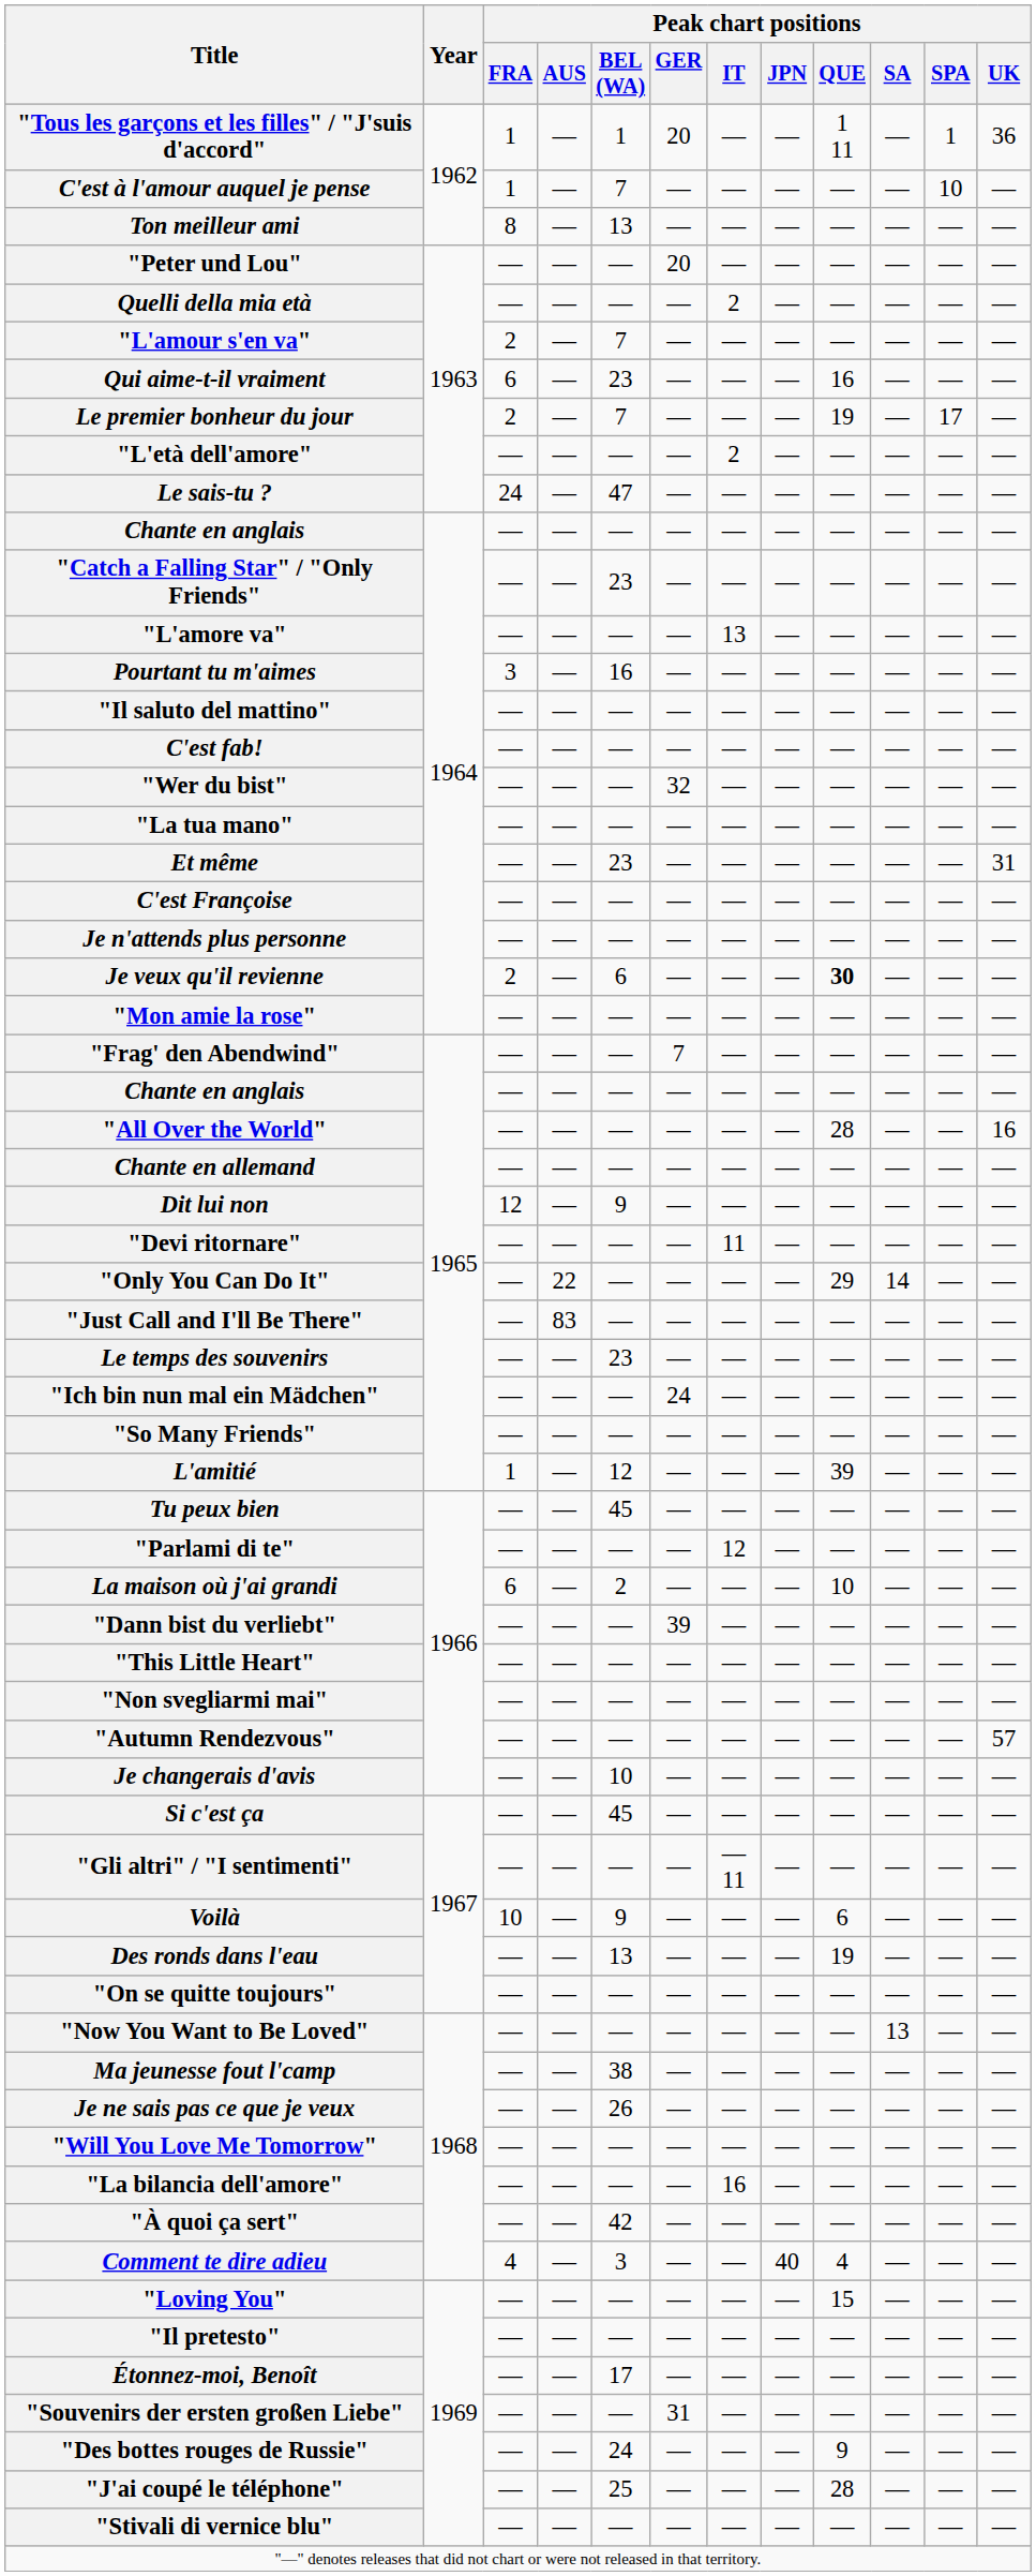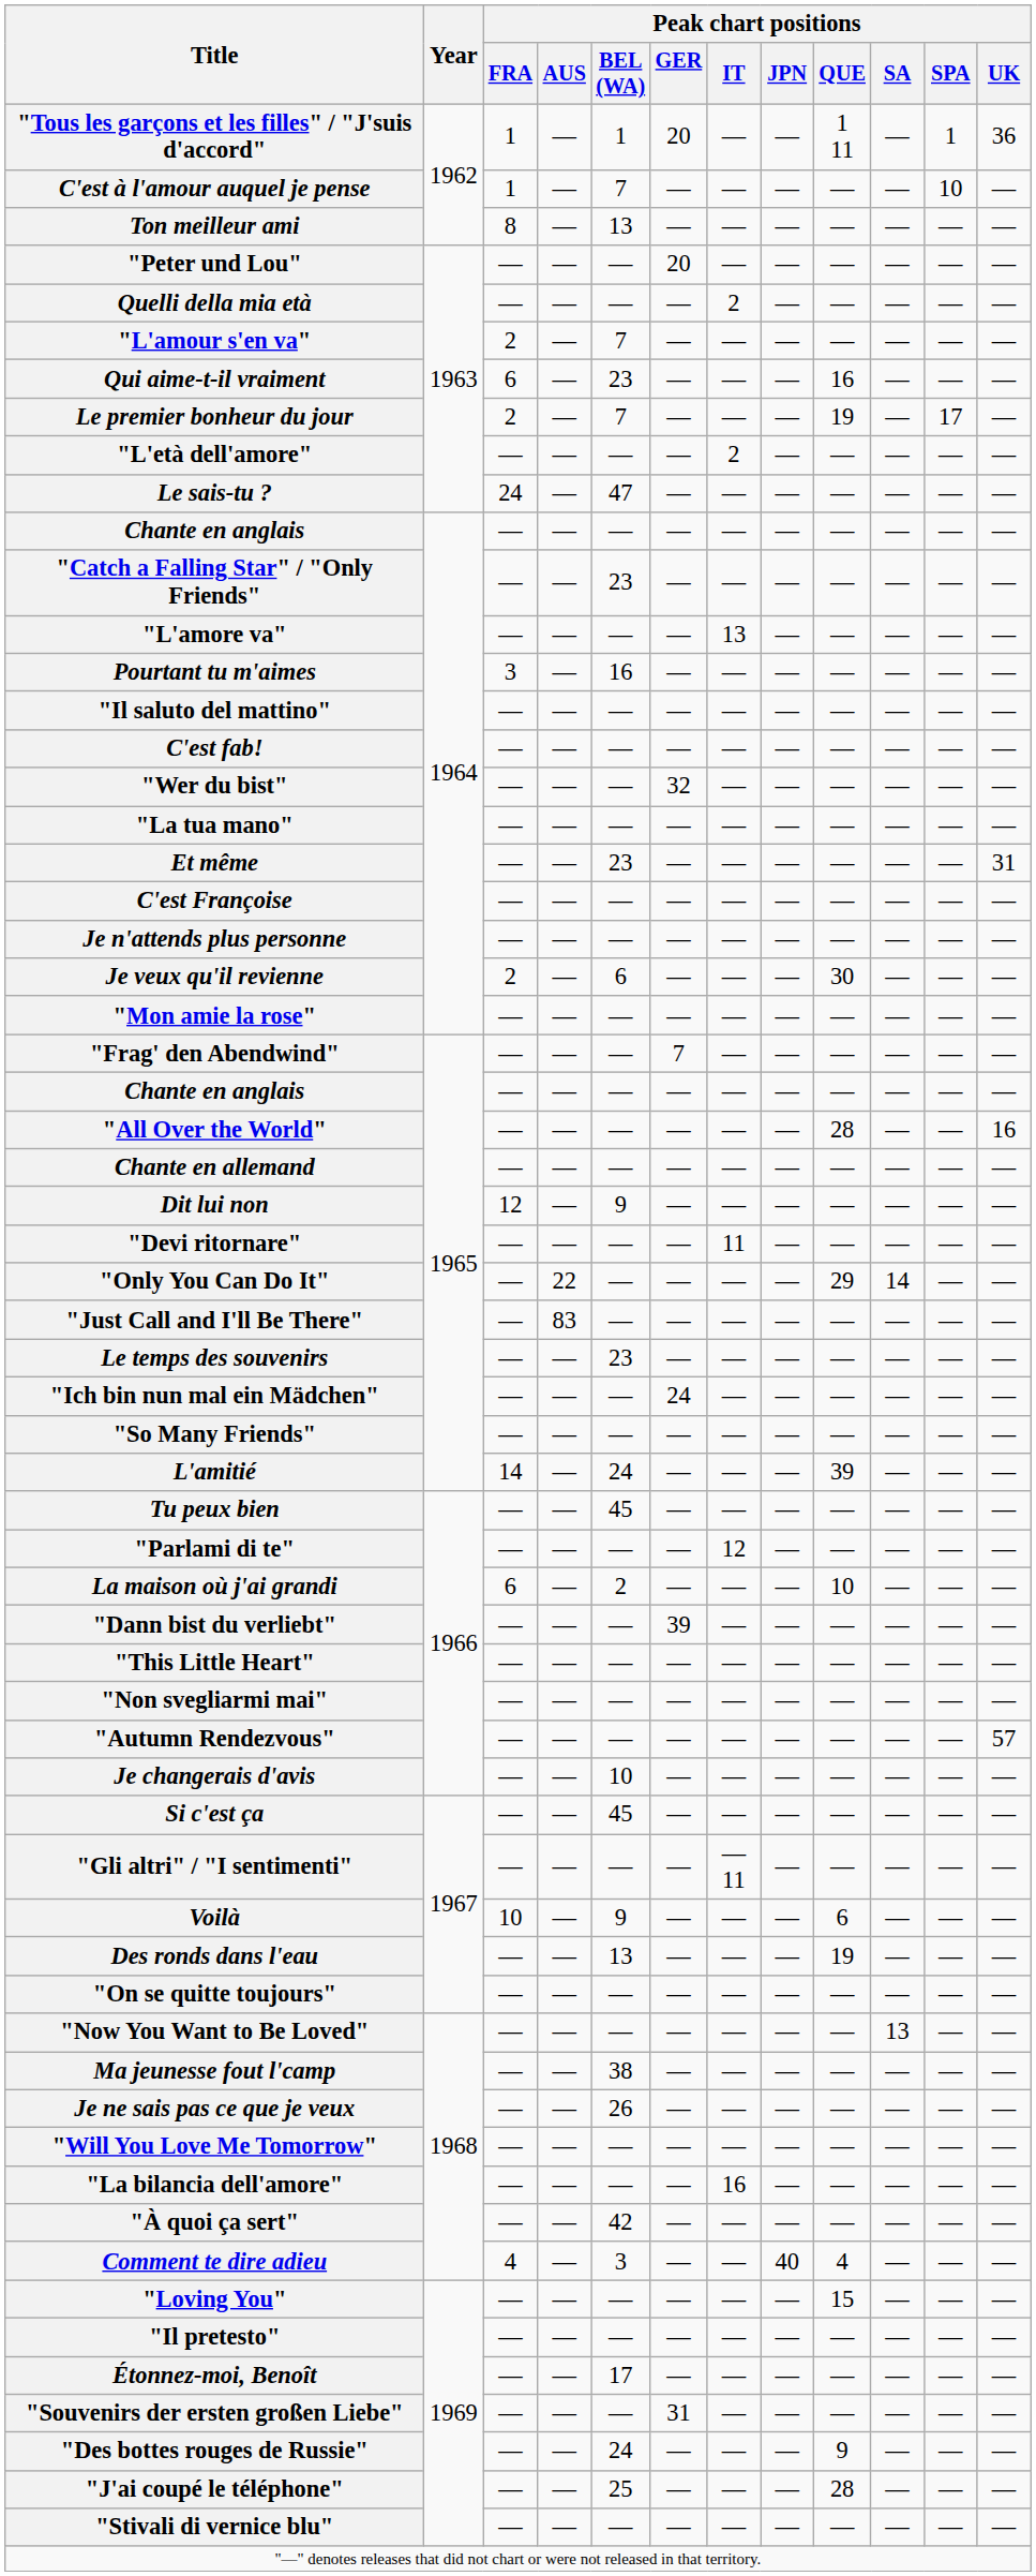Je veux qu'il revienne | Peak chart positions / QUE: bold -> normal
L'amitié | Peak chart positions / FRA: 1 -> 14
L'amitié | Peak chart positions / BEL (WA): 12 -> 24
